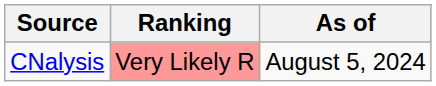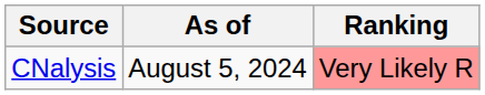columns swapped: Ranking <-> As of
